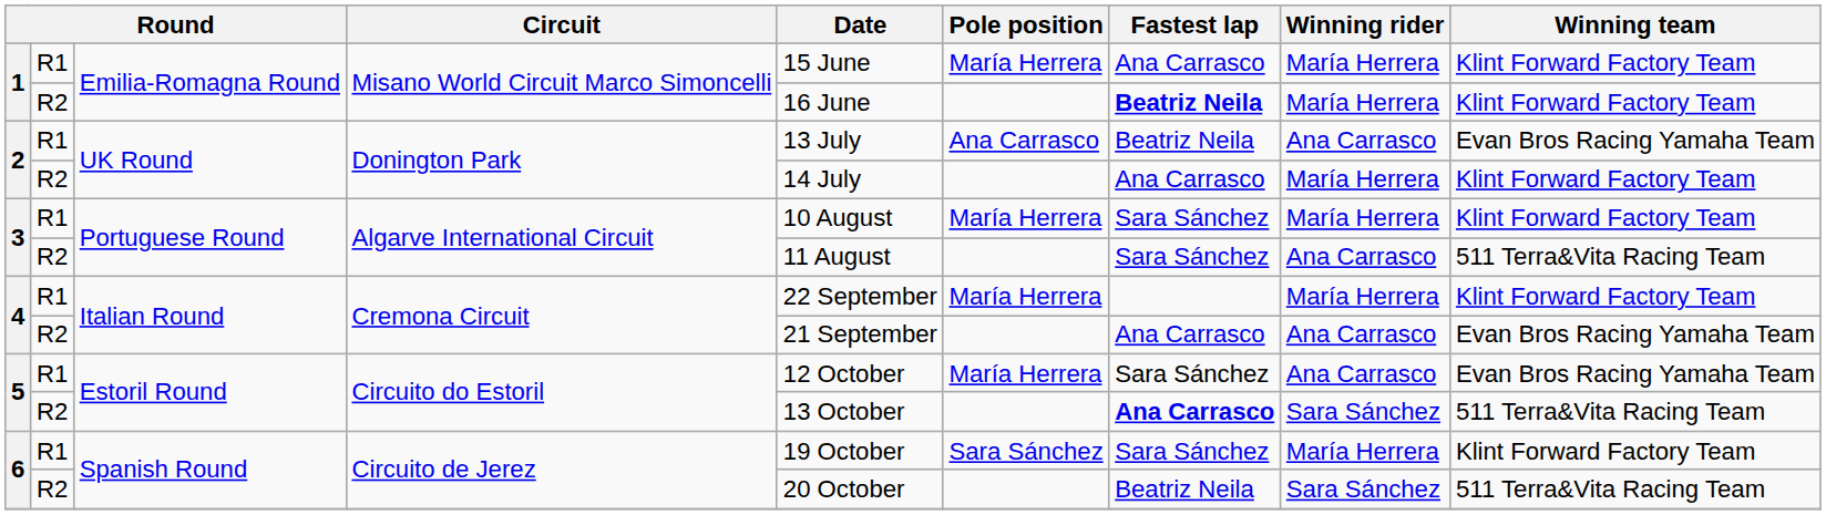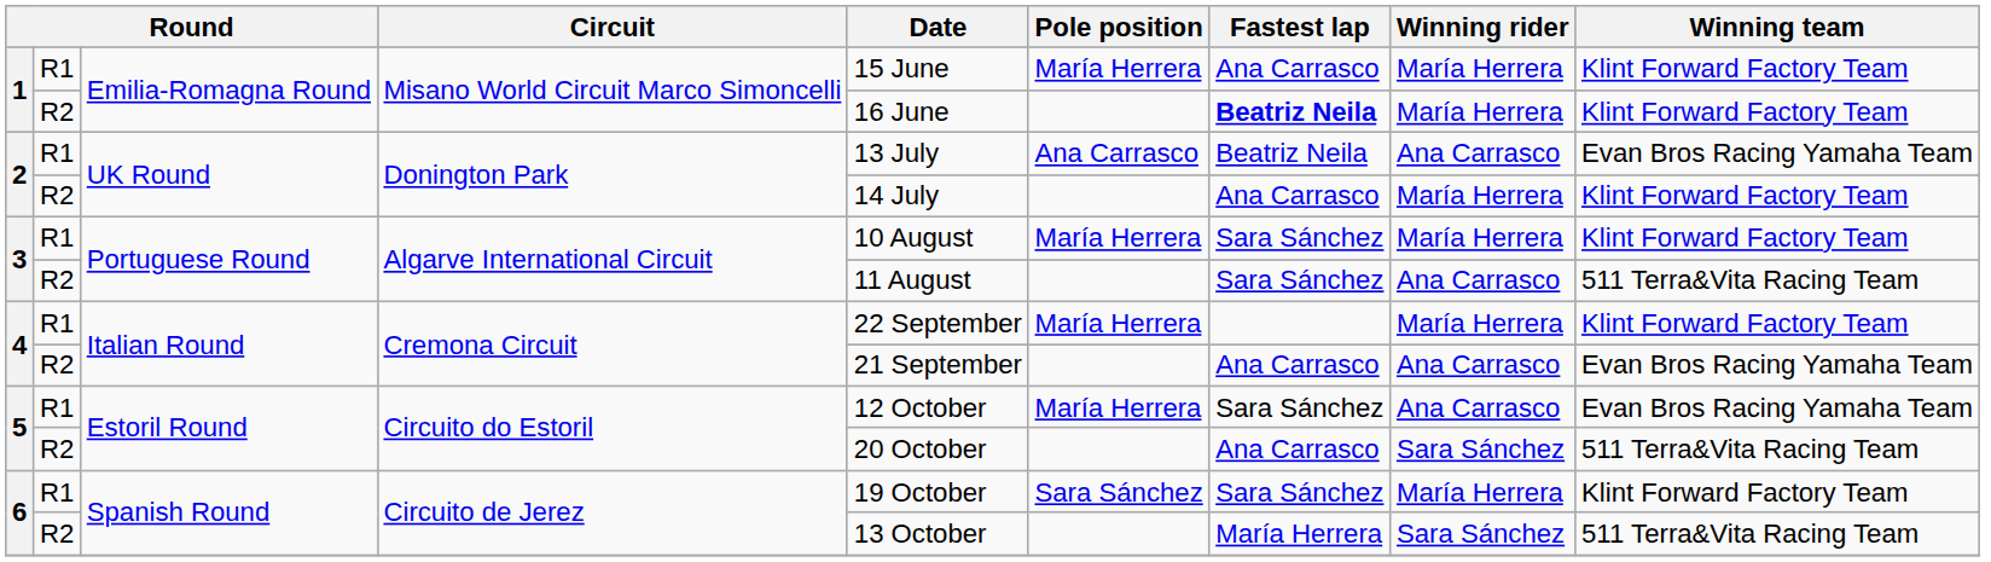5 / R2 | Date: 13 October -> 20 October
5 / R2 | Fastest lap: bold -> normal
6 / R2 | Date: 20 October -> 13 October
6 / R2 | Fastest lap: Beatriz Neila -> María Herrera
